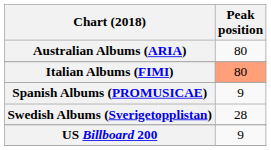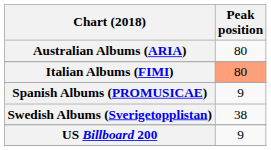Swedish Albums (Sverigetopplistan) | Peak position: 28 -> 38
